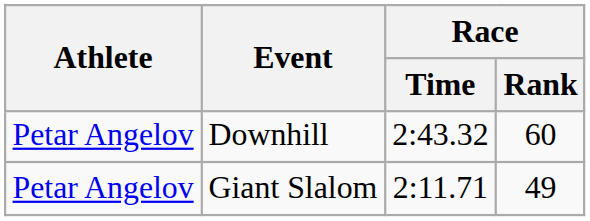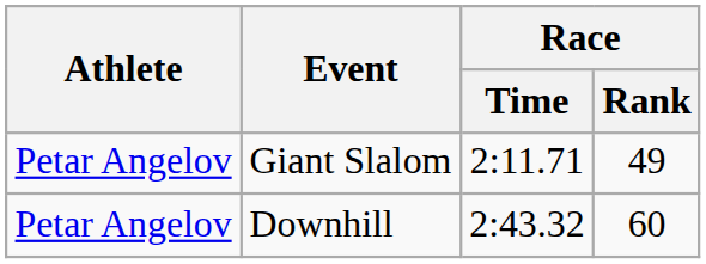rows swapped: Downhill <-> Giant Slalom
